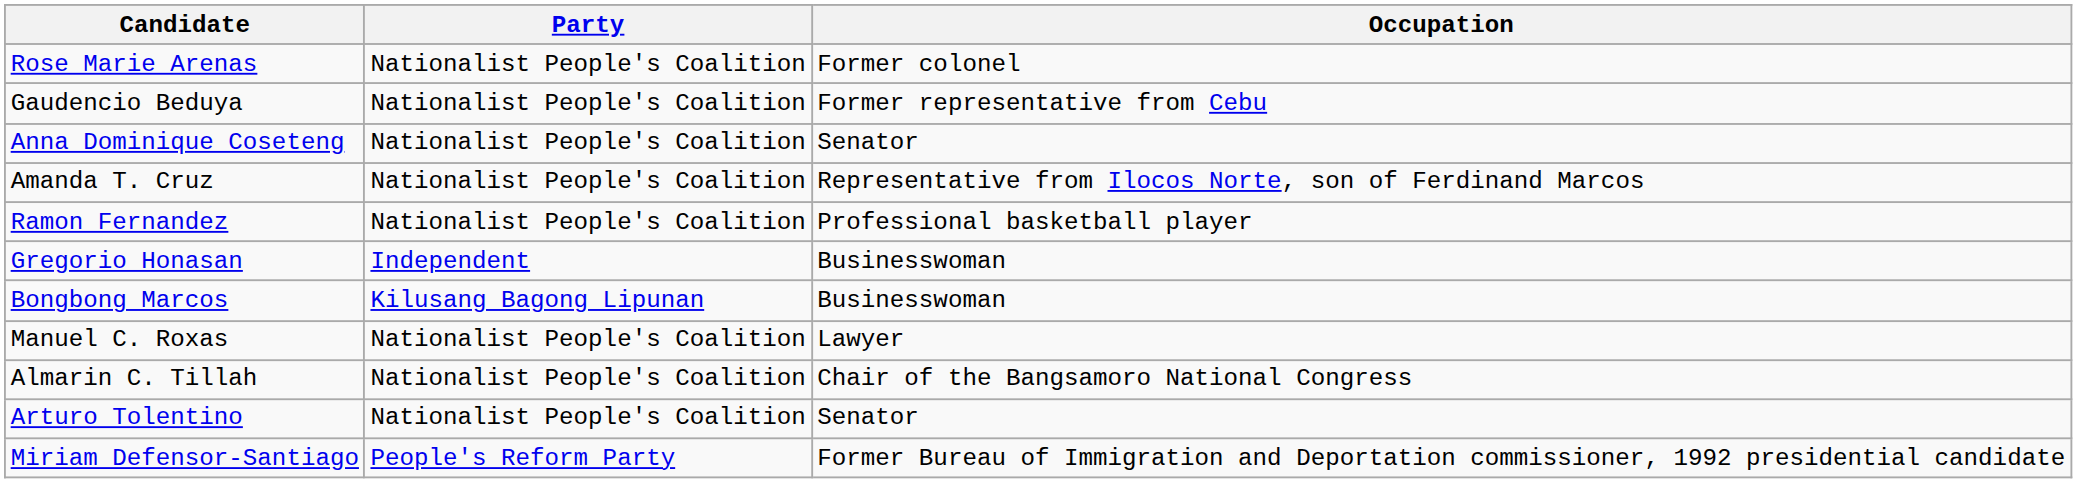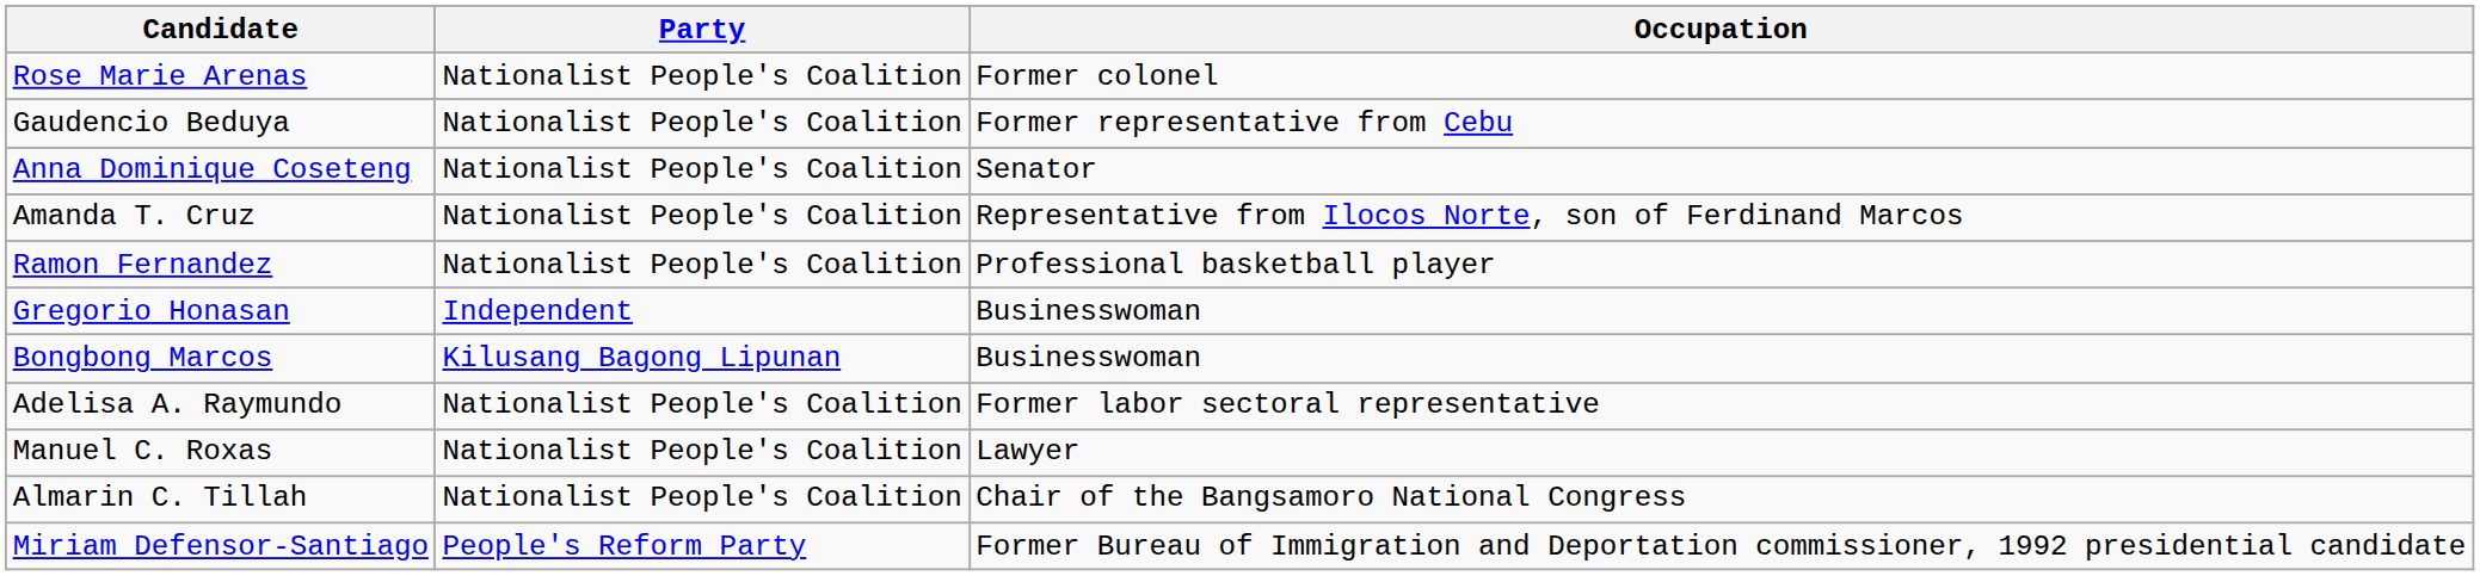+ row: Adelisa A. Raymundo | Nationalist People's Coalition | Former labor sectoral representative
- row: Arturo Tolentino | Nationalist People's Coalition | Senator
